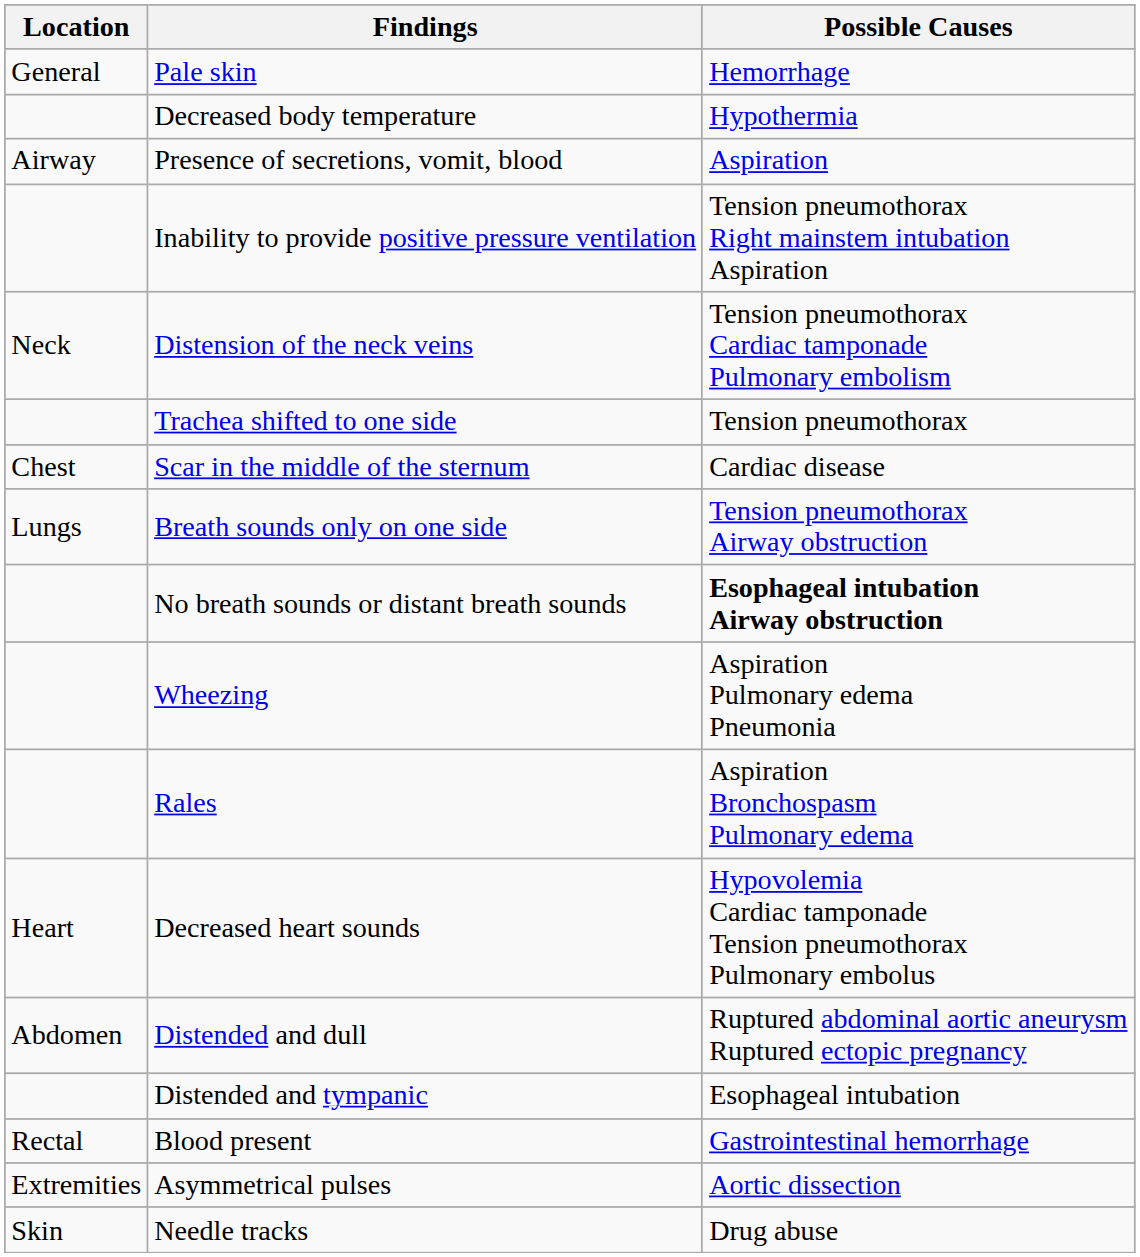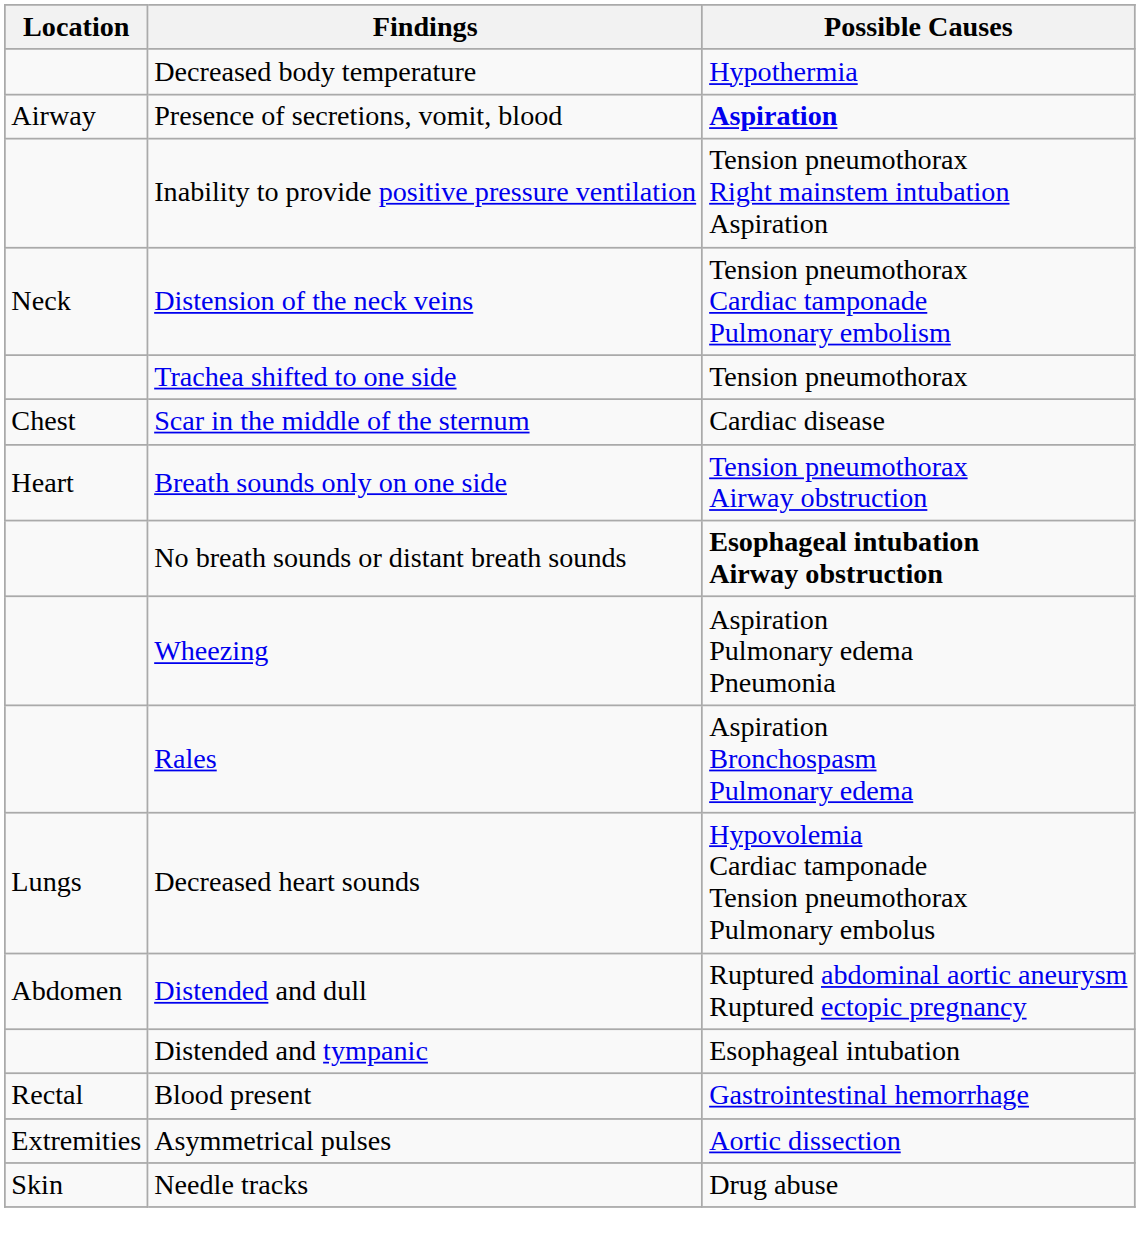- row: General | Pale skin | Hemorrhage
Presence of secretions, vomit, blood | Possible Causes: normal -> bold
Breath sounds only on one side | Location: Lungs -> Heart
Decreased heart sounds | Location: Heart -> Lungs
